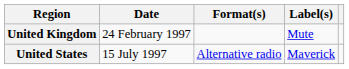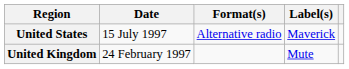rows swapped: United Kingdom <-> United States
